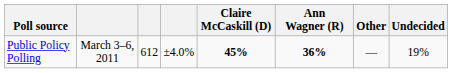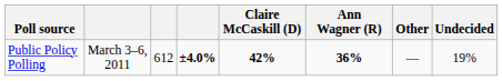Public Policy Polling | column 4: normal -> bold
Public Policy Polling | Claire McCaskill (D): 45% -> 42%
